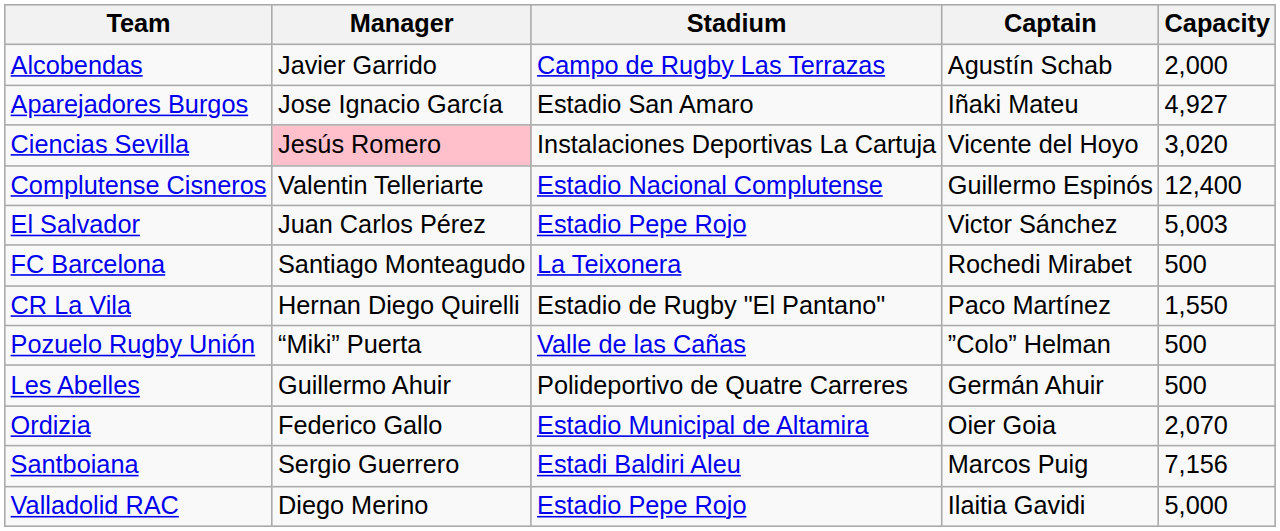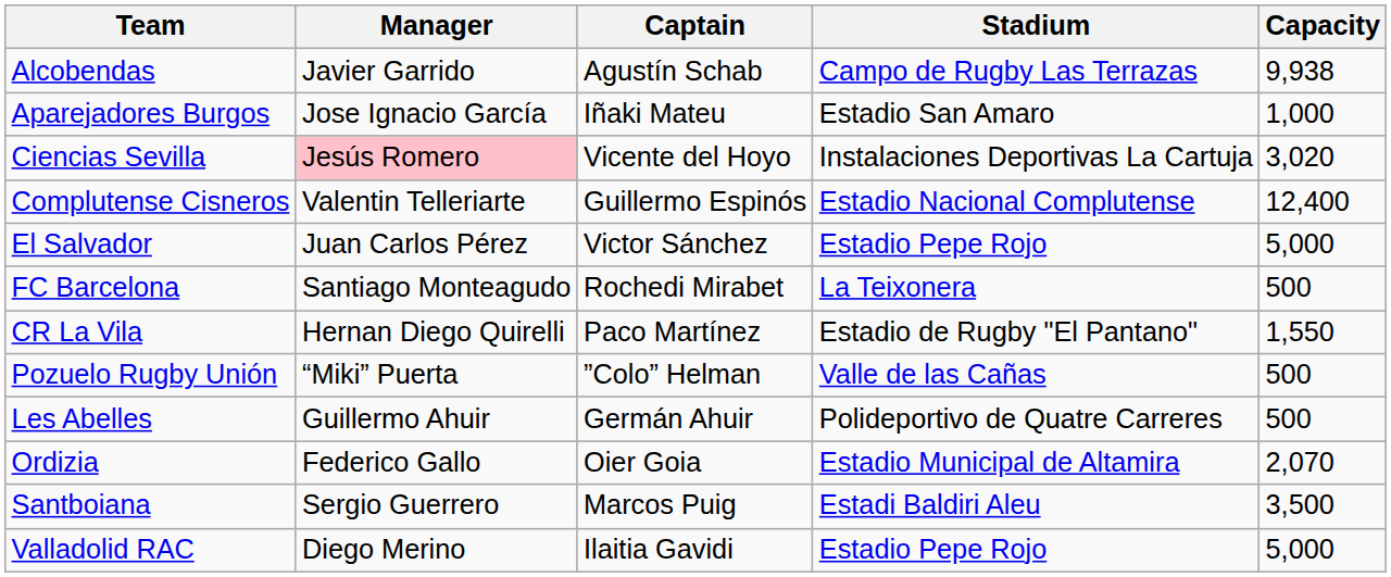columns swapped: Captain <-> Stadium
Alcobendas | Capacity: 2,000 -> 9,938
Aparejadores Burgos | Capacity: 4,927 -> 1,000
El Salvador | Capacity: 5,003 -> 5,000
Santboiana | Capacity: 7,156 -> 3,500
